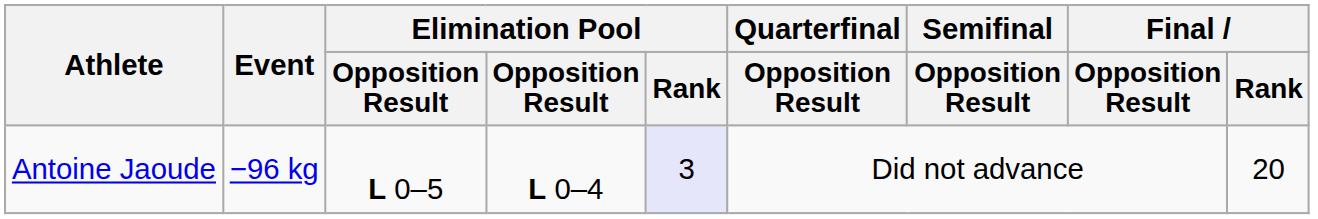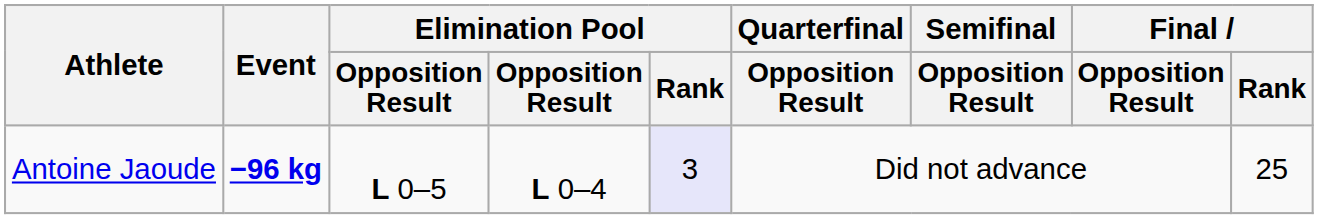Antoine Jaoude | Event: normal -> bold
Antoine Jaoude | Final / Rank: 20 -> 25
